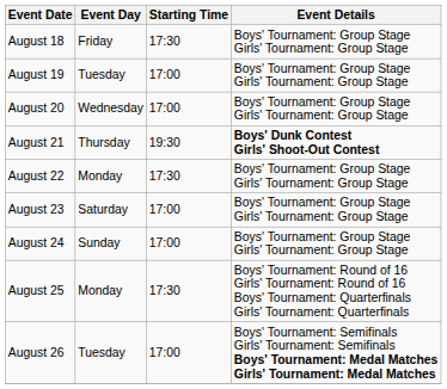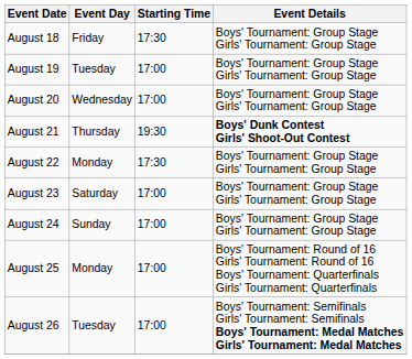August 25 | Starting Time: 17:30 -> 17:00
